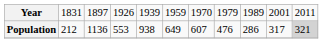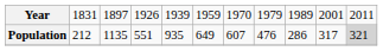Population | column 3: 1136 -> 1135
Population | column 4: 553 -> 551
Population | column 5: 938 -> 935
